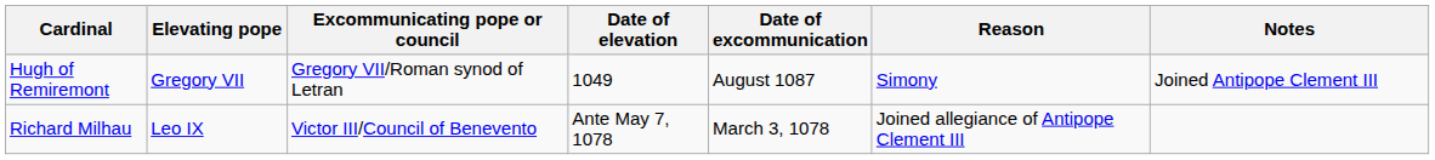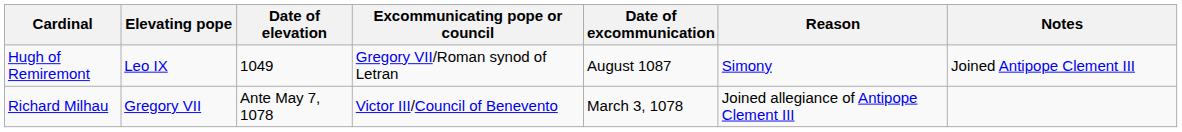columns swapped: Date of elevation <-> Excommunicating pope or council
Hugh of Remiremont | Elevating pope: Gregory VII -> Leo IX
Richard Milhau | Elevating pope: Leo IX -> Gregory VII
